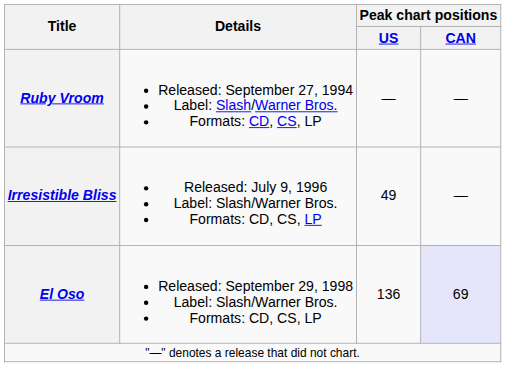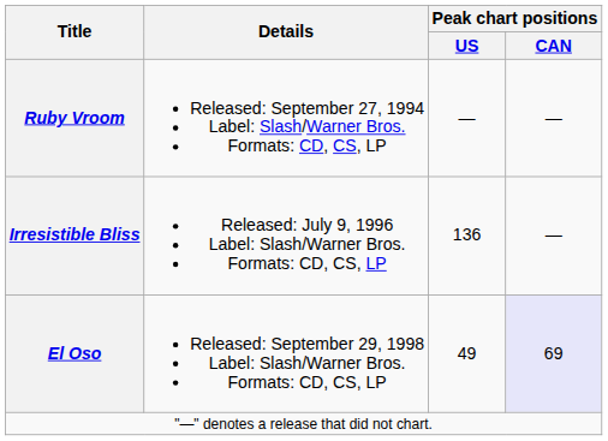Irresistible Bliss | Peak chart positions / US: 49 -> 136
El Oso | Peak chart positions / US: 136 -> 49
